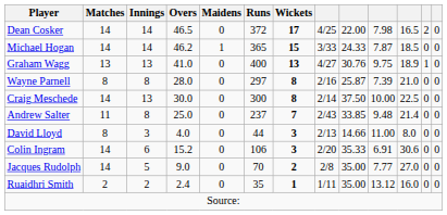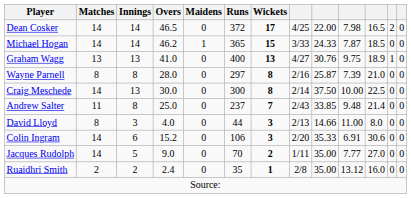Jacques Rudolph | column 8: 2/8 -> 1/11
Ruaidhri Smith | column 8: 1/11 -> 2/8
